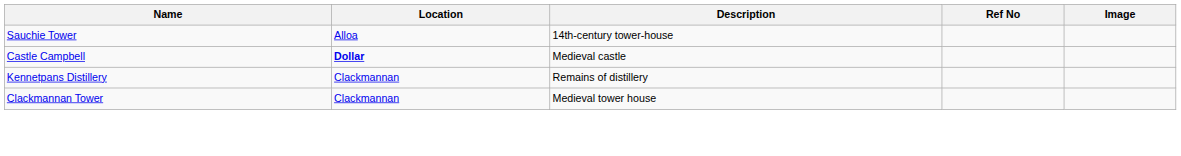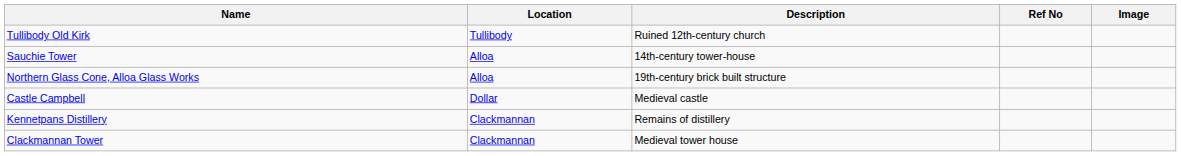+ row: Tullibody Old Kirk | Tullibody | Ruined 12th-century church
+ row: Northern Glass Cone, Alloa Glass Works | Alloa | 19th-century brick built structure
Castle Campbell | Location: bold -> normal
